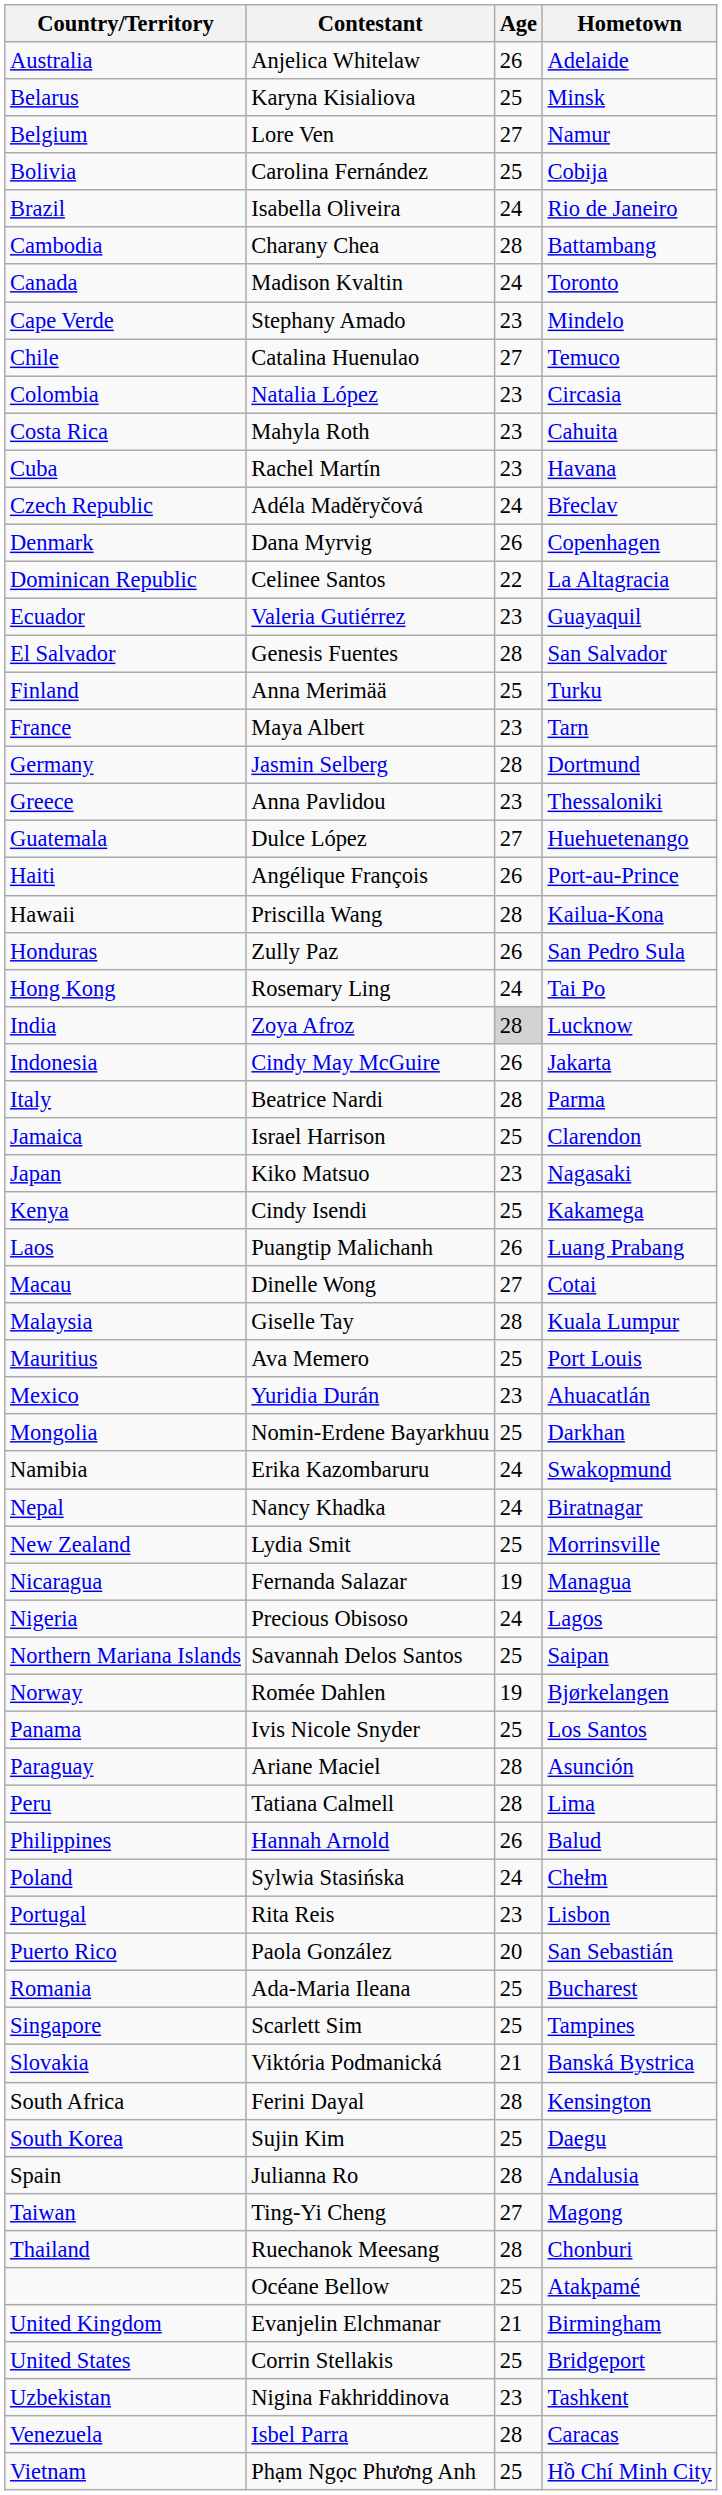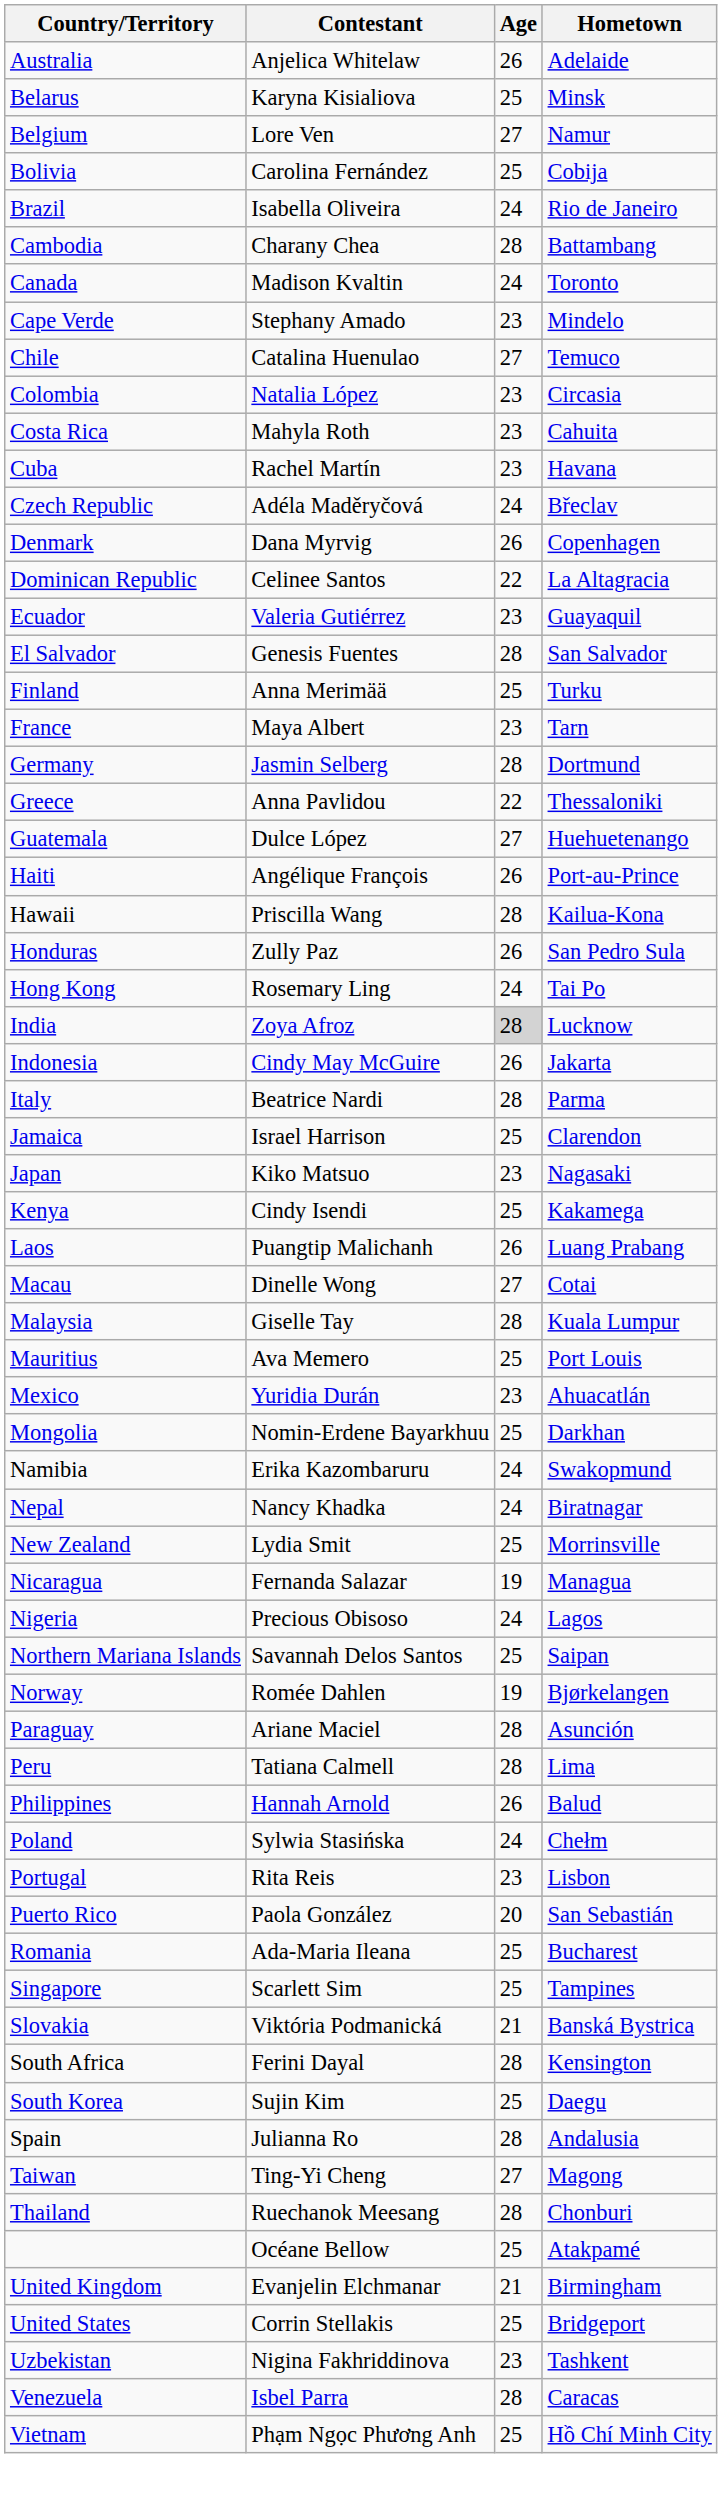Greece | Age: 23 -> 22
- row: Panama | Ivis Nicole Snyder | 25 | Los Santos
